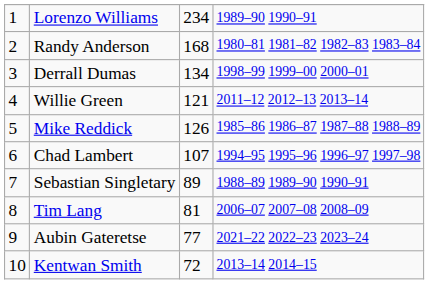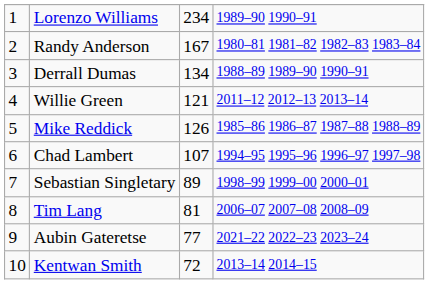Randy Anderson | column 3: 168 -> 167
Derrall Dumas | column 4: 1998–99 1999–00 2000–01 -> 1988–89 1989–90 1990–91
Sebastian Singletary | column 4: 1988–89 1989–90 1990–91 -> 1998–99 1999–00 2000–01
